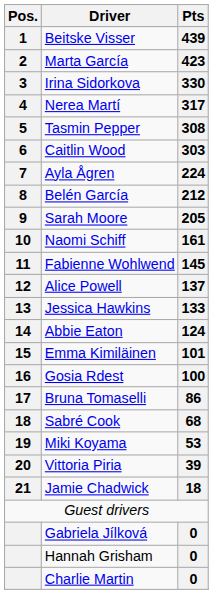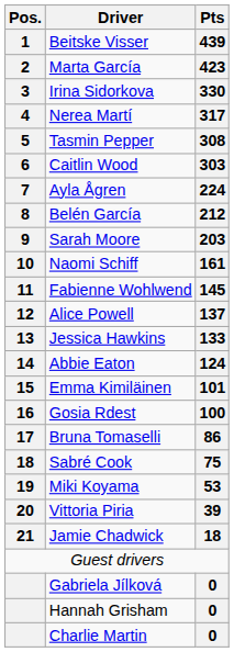Sarah Moore | Pts: 205 -> 203
Sabré Cook | Pts: 68 -> 75
